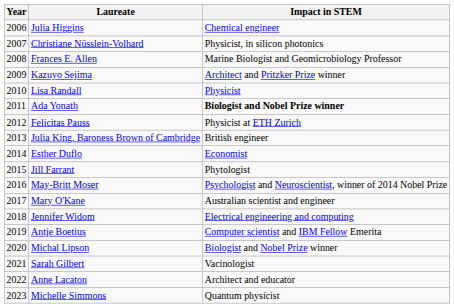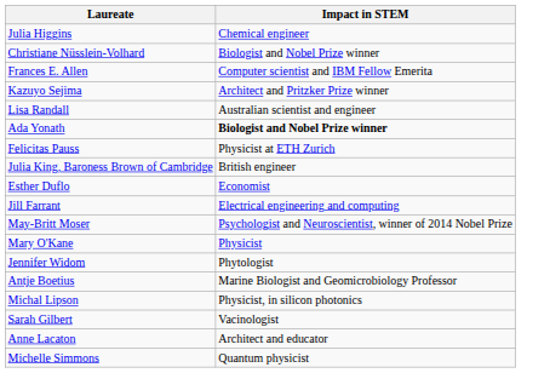- column: Year | 2006 | 2007 | 2008 | 2009 | 2010 | 2011 | 2012 | 2013 | 2014 | 2015 | 2016 | 2017 | 2018 | 2019 | 2020 | 2021 | 2022 | 2023
Christiane Nüsslein-Volhard | Impact in STEM: Physicist, in silicon photonics -> Biologist and Nobel Prize winner
Frances E. Allen | Impact in STEM: Marine Biologist and Geomicrobiology Professor -> Computer scientist and IBM Fellow Emerita
Lisa Randall | Impact in STEM: Physicist -> Australian scientist and engineer
Jill Farrant | Impact in STEM: Phytologist -> Electrical engineering and computing
Mary O'Kane | Impact in STEM: Australian scientist and engineer -> Physicist
Jennifer Widom | Impact in STEM: Electrical engineering and computing -> Phytologist
Antje Boetius | Impact in STEM: Computer scientist and IBM Fellow Emerita -> Marine Biologist and Geomicrobiology Professor
Michal Lipson | Impact in STEM: Biologist and Nobel Prize winner -> Physicist, in silicon photonics
